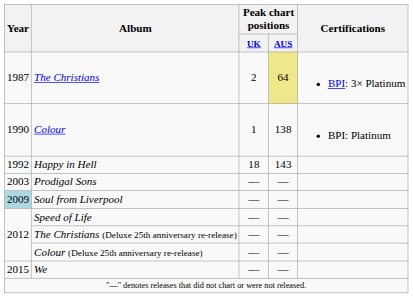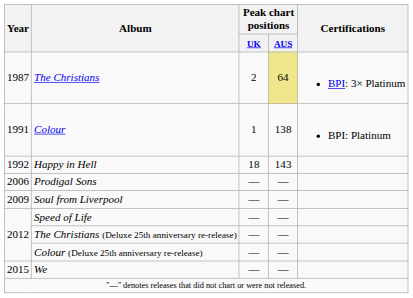Colour | Year: 1990 -> 1991
Prodigal Sons | Year: 2003 -> 2006
Soul from Liverpool | Year: lightblue background -> no background
